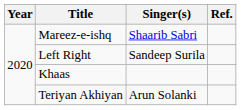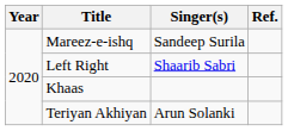Mareez-e-ishq | Singer(s): Shaarib Sabri -> Sandeep Surila
Left Right | Singer(s): Sandeep Surila -> Shaarib Sabri
